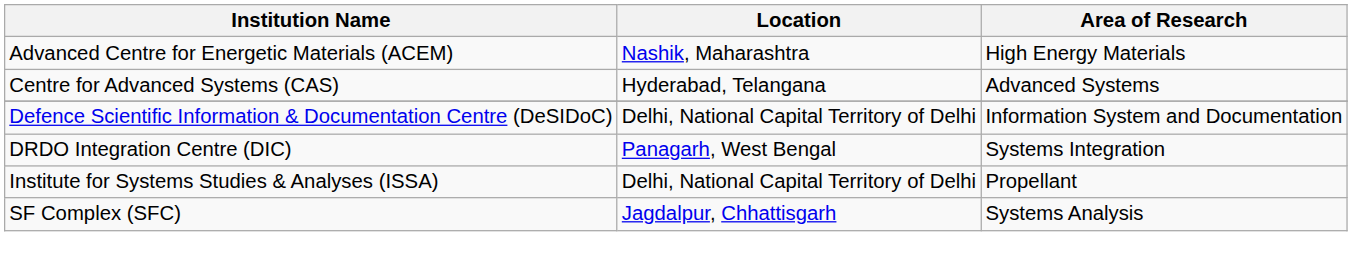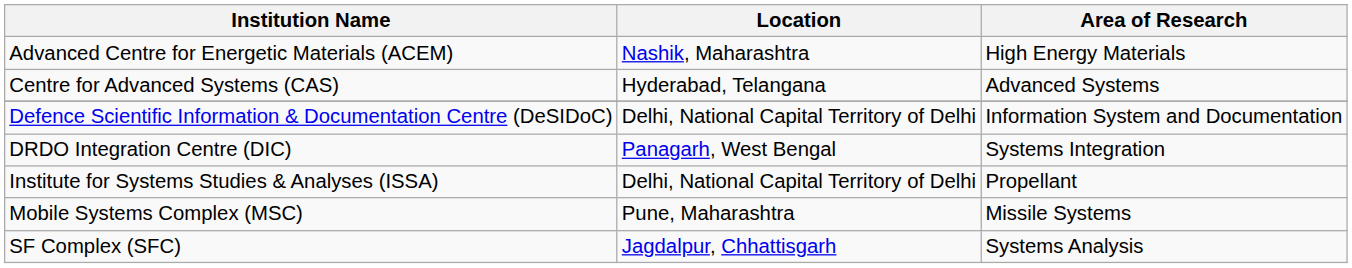+ row: Mobile Systems Complex (MSC) | Pune, Maharashtra | Missile Systems
